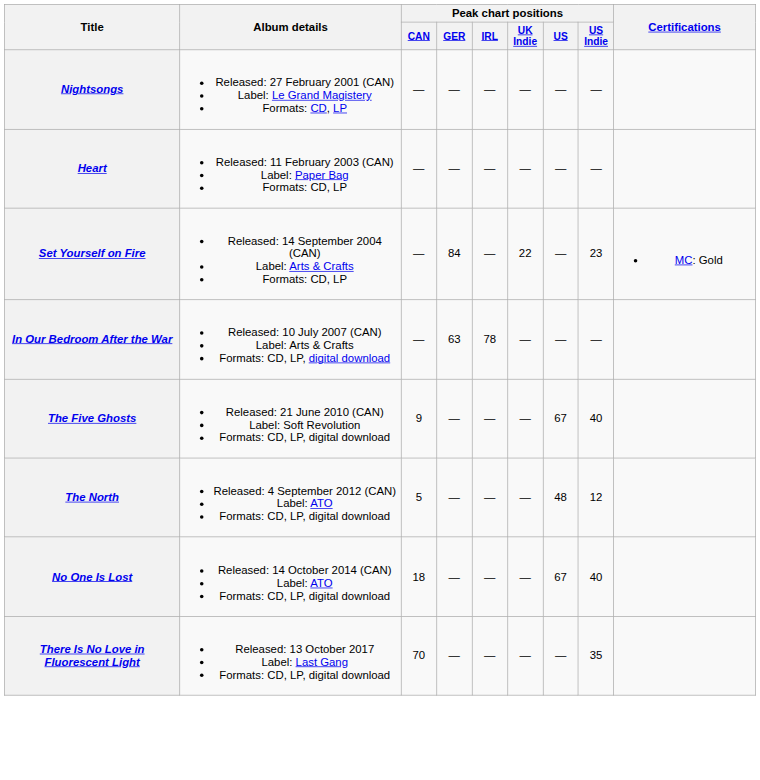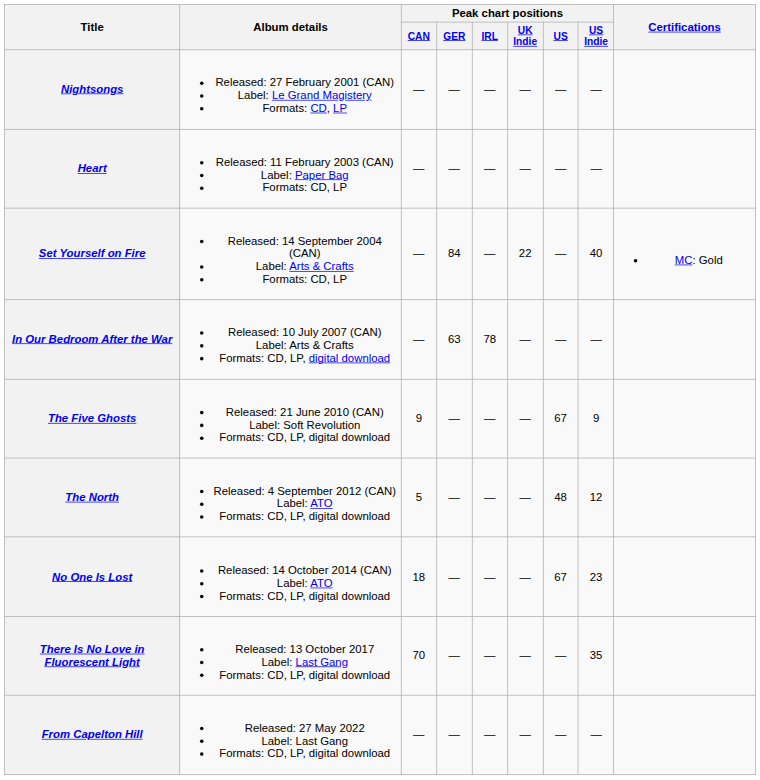Set Yourself on Fire | Peak chart positions / US Indie: 23 -> 40
The Five Ghosts | Peak chart positions / US Indie: 40 -> 9
No One Is Lost | Peak chart positions / US Indie: 40 -> 23
+ row: From Capelton Hill | Released: 27 May 2022 Label: Last Gang Formats: CD, LP, digital download | — | — | — | — | — | —
